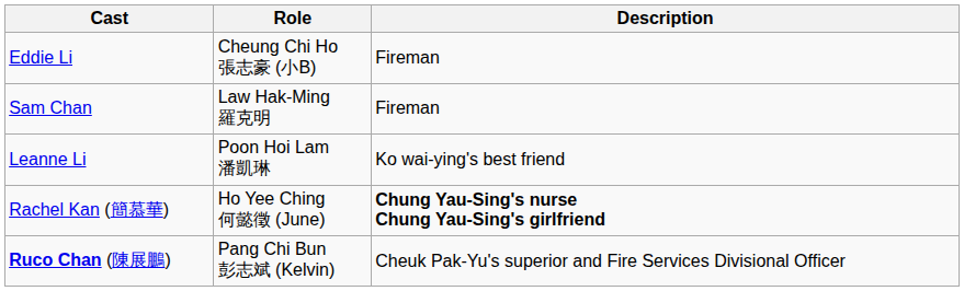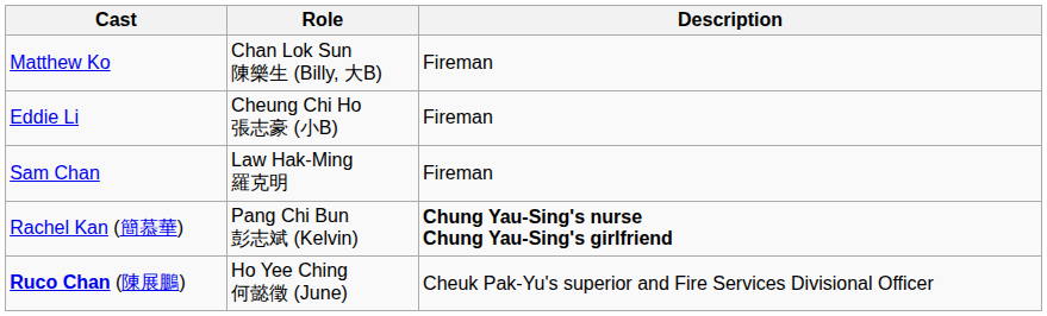+ row: Matthew Ko | Chan Lok Sun 陳樂生 (Billy, 大B) | Fireman
- row: Leanne Li | Poon Hoi Lam 潘凱琳 | Ko wai-ying's best friend
Rachel Kan (簡慕華) | Role: Ho Yee Ching 何懿徵 (June) -> Pang Chi Bun 彭志斌 (Kelvin)
Ruco Chan (陳展鵬) | Role: Pang Chi Bun 彭志斌 (Kelvin) -> Ho Yee Ching 何懿徵 (June)
